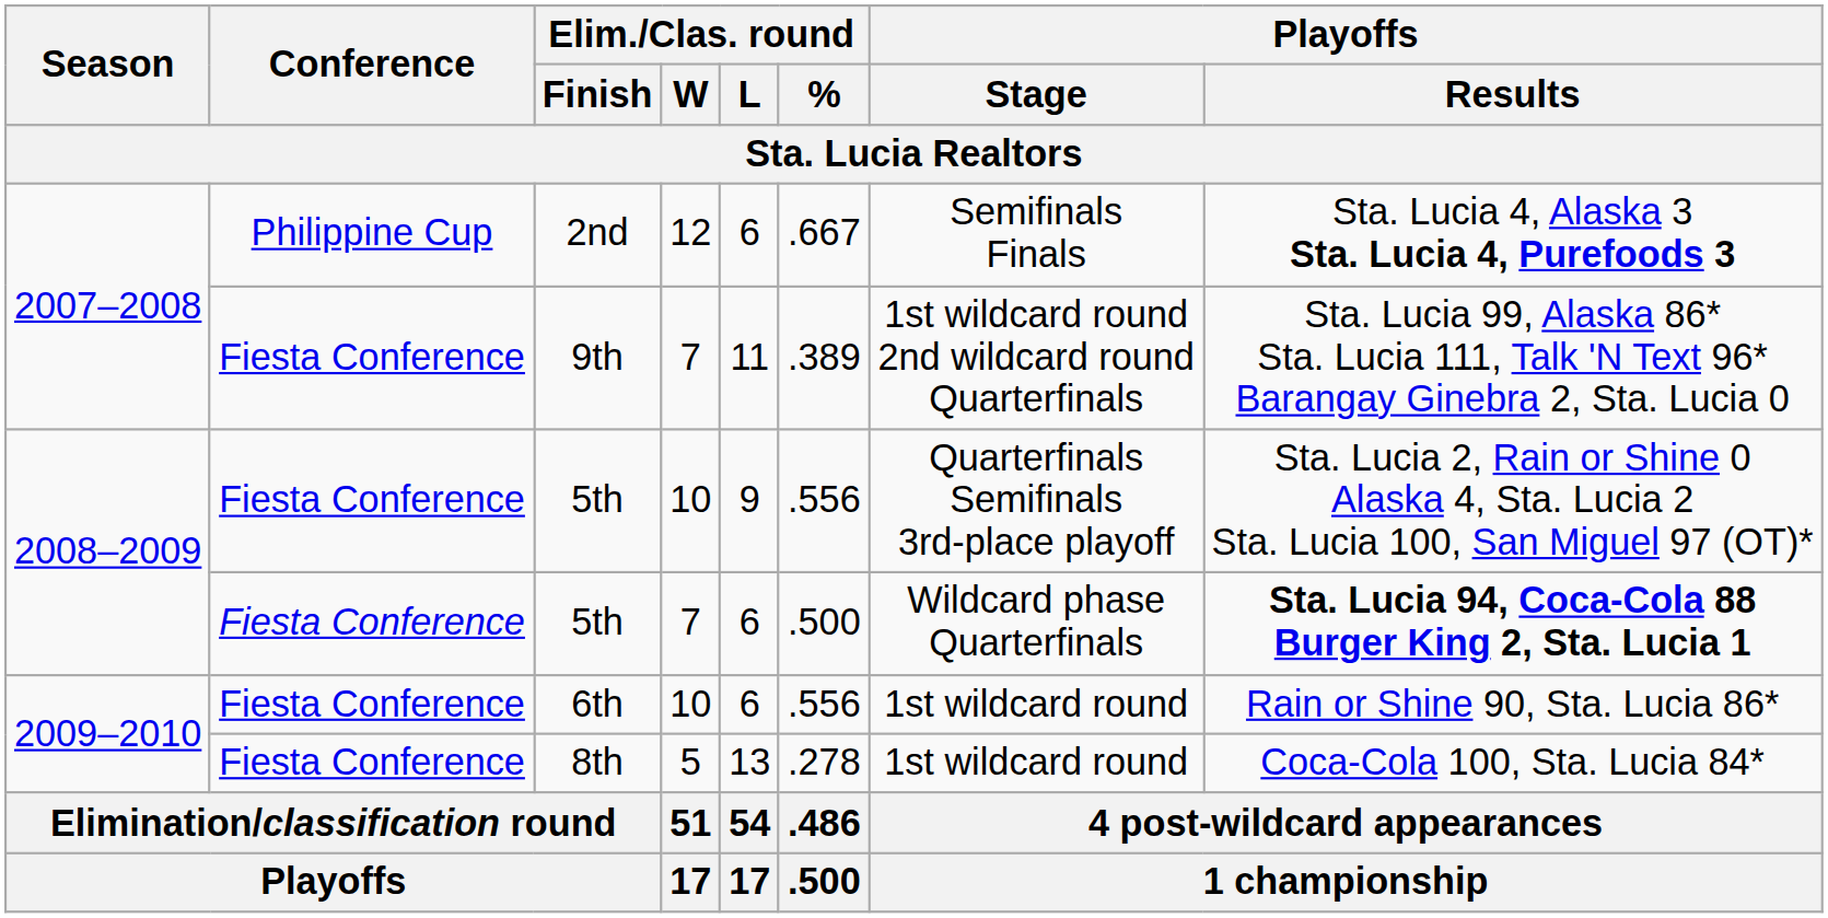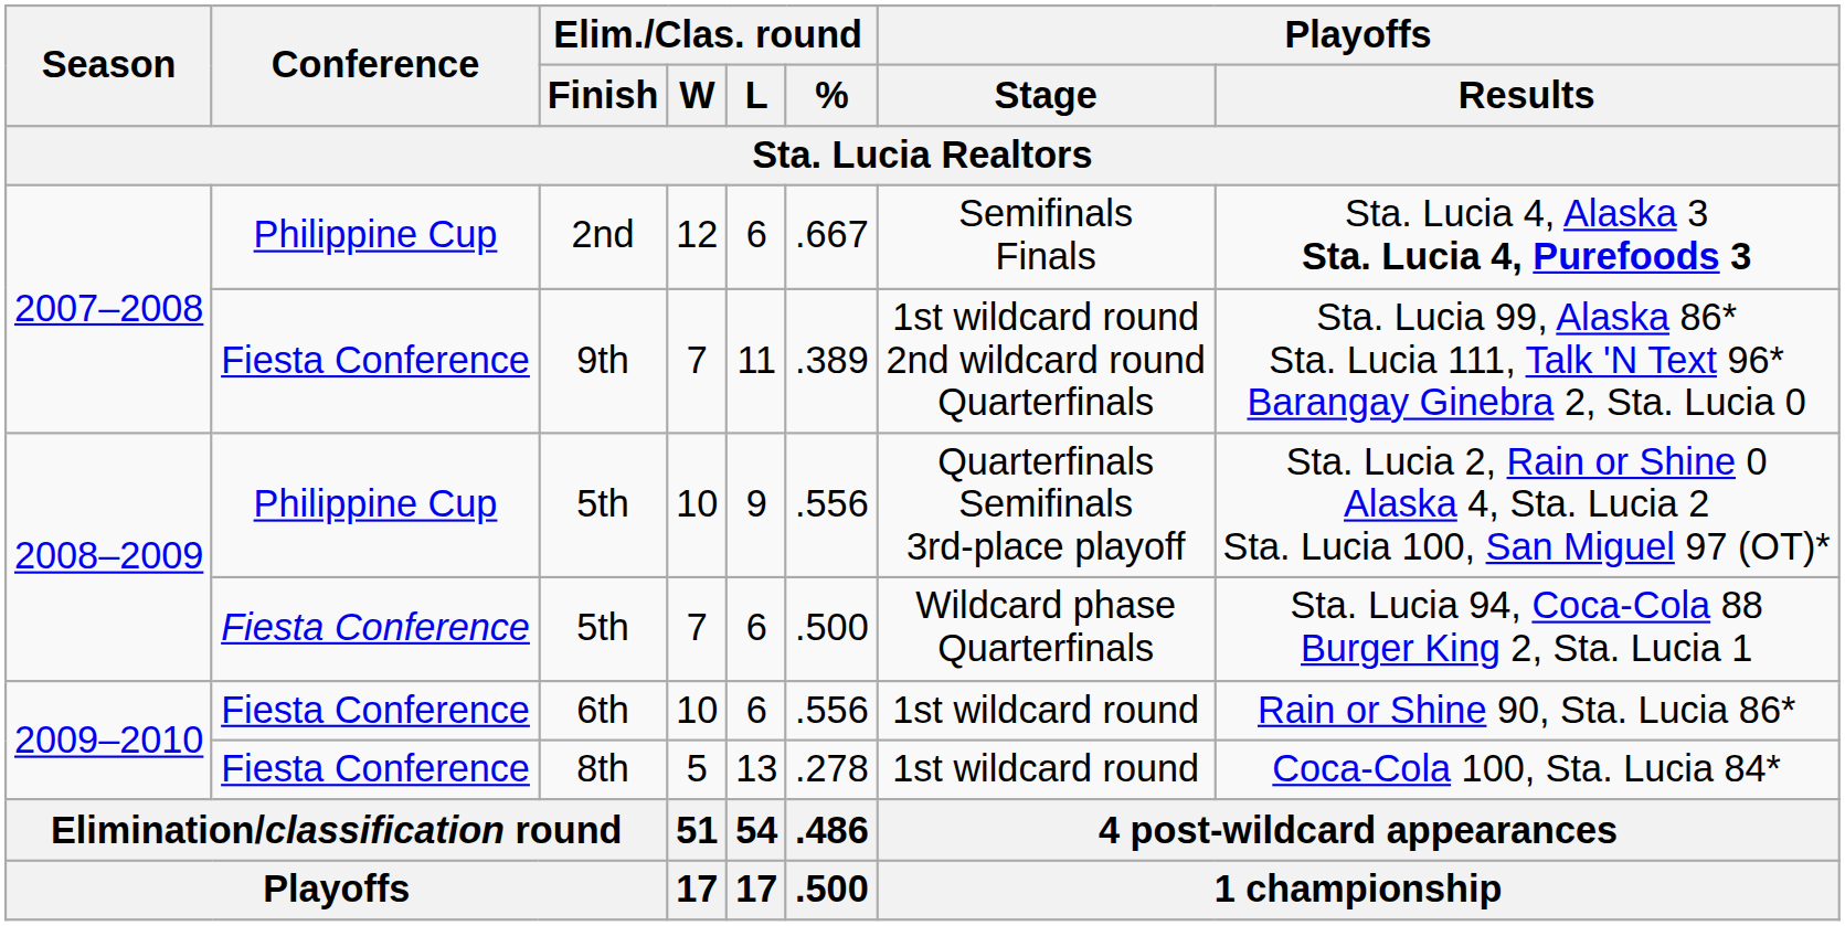5th / 10 | Conference: Fiesta Conference -> Philippine Cup
5th / 7 | Playoffs / Results: bold -> normal
